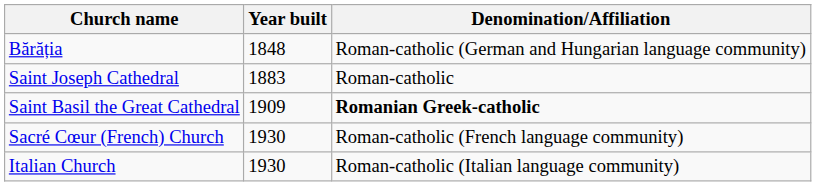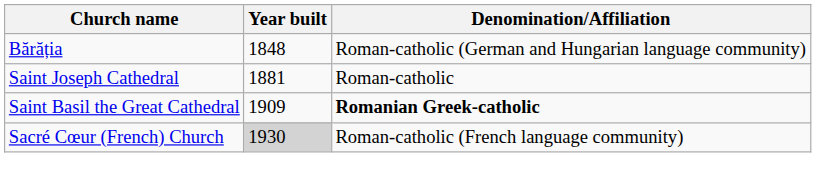Saint Joseph Cathedral | Year built: 1883 -> 1881
Sacré Cœur (French) Church | Year built: no background -> lightgrey background
- row: Italian Church | 1930 | Roman-catholic (Italian language community)
